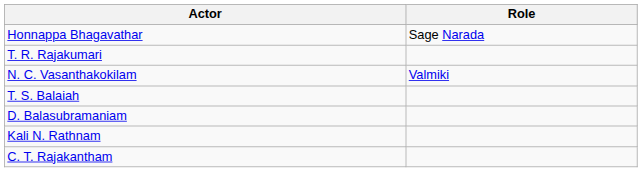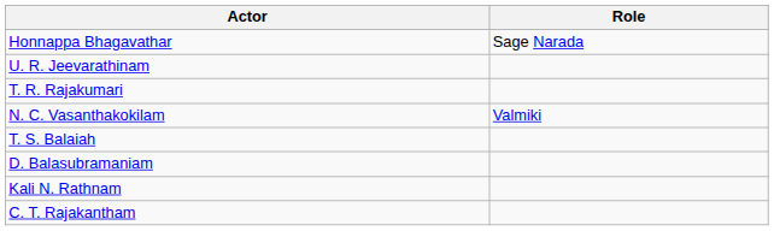+ row: U. R. Jeevarathinam
